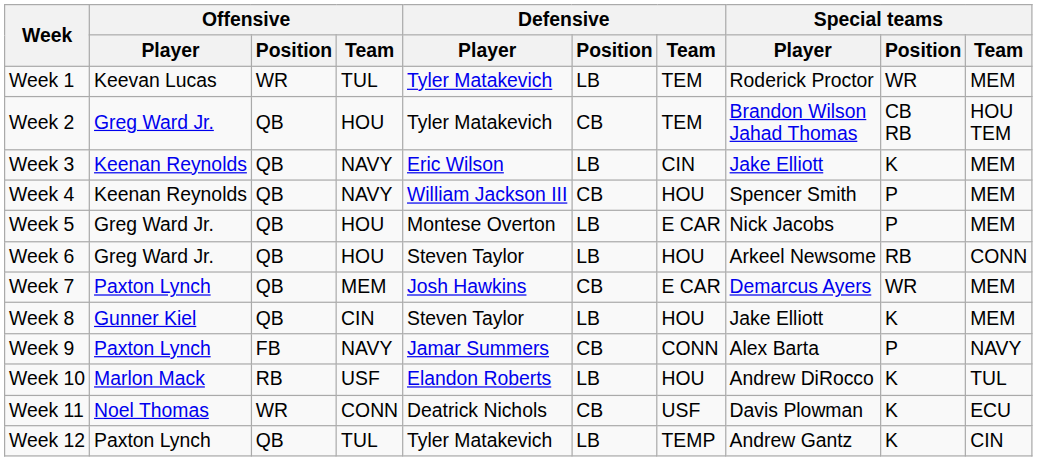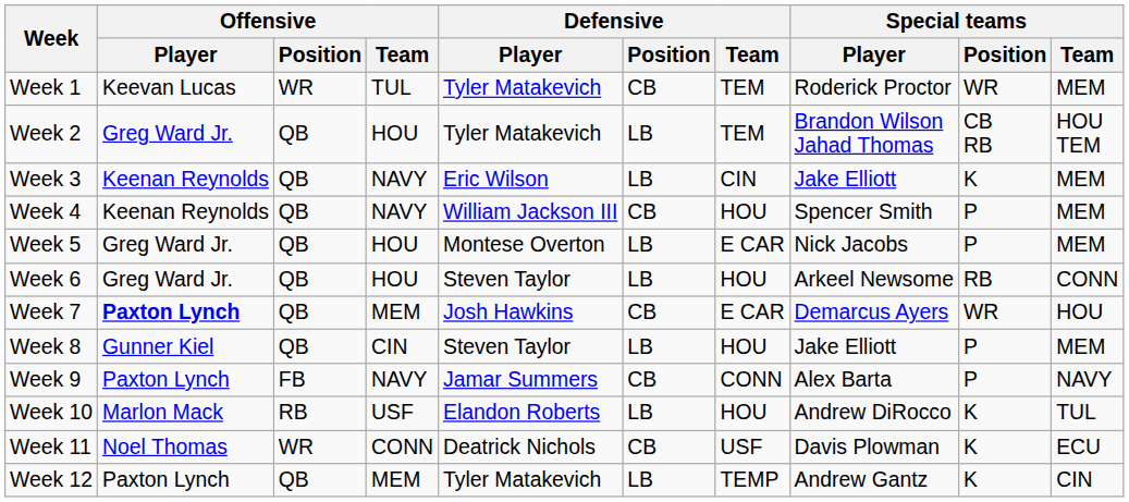Week 1 | Defensive / Position: LB -> CB
Week 2 | Defensive / Position: CB -> LB
Week 7 | Offensive / Player: normal -> bold
Week 7 | Special teams / Team: MEM -> HOU
Week 8 | Special teams / Position: K -> P
Week 12 | Offensive / Team: TUL -> MEM
